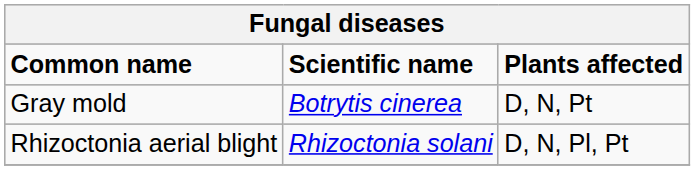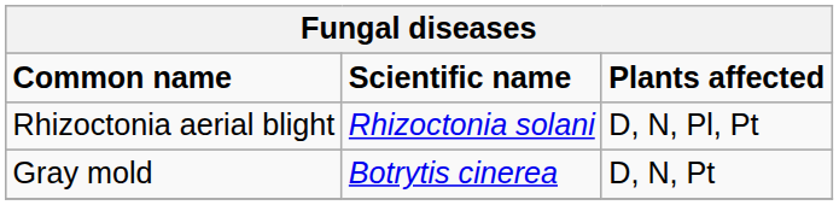rows swapped: Gray mold <-> Rhizoctonia aerial blight
